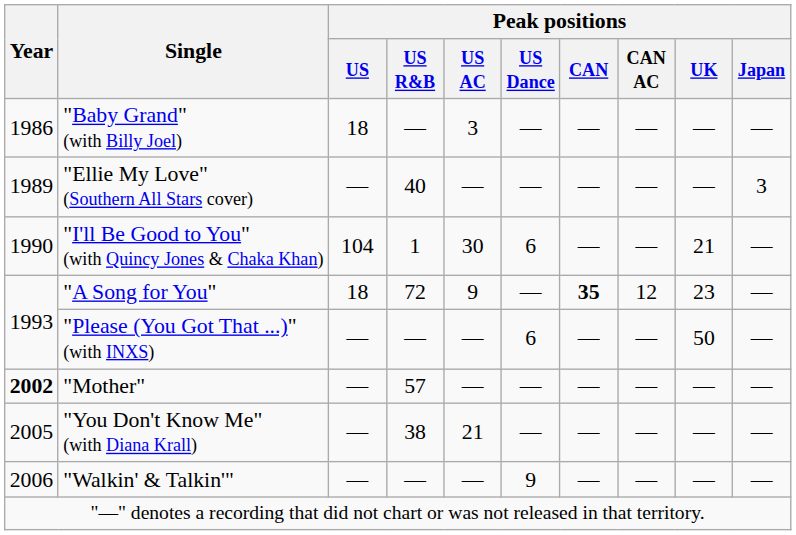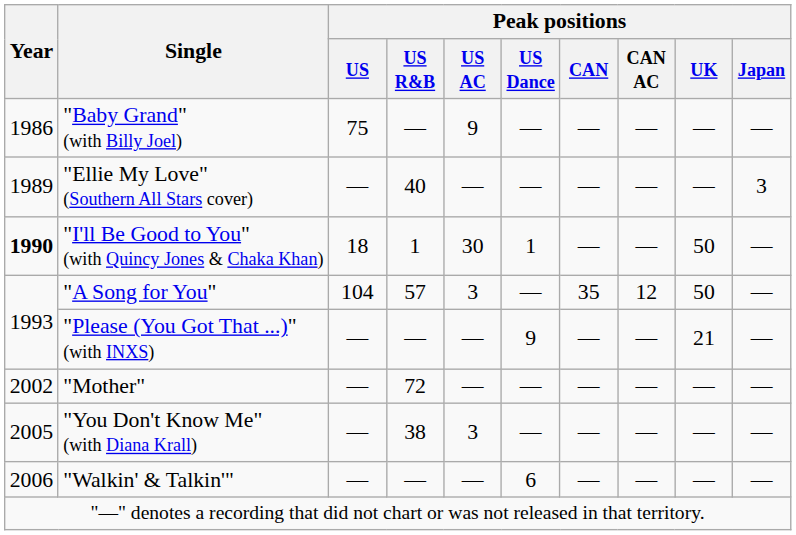"Baby Grand" (with Billy Joel) | Peak positions / US: 18 -> 75
"Baby Grand" (with Billy Joel) | Peak positions / US AC: 3 -> 9
"I'll Be Good to You" (with Quincy Jones & Chaka Khan) | Year: normal -> bold
"I'll Be Good to You" (with Quincy Jones & Chaka Khan) | Peak positions / US: 104 -> 18
"I'll Be Good to You" (with Quincy Jones & Chaka Khan) | Peak positions / US Dance: 6 -> 1
"I'll Be Good to You" (with Quincy Jones & Chaka Khan) | Peak positions / UK: 21 -> 50
"A Song for You" | Peak positions / US: 18 -> 104
"A Song for You" | Peak positions / US R&B: 72 -> 57
"A Song for You" | Peak positions / US AC: 9 -> 3
"A Song for You" | Peak positions / CAN: bold -> normal
"A Song for You" | Peak positions / UK: 23 -> 50
"Please (You Got That ...)" (with INXS) | Peak positions / US Dance: 6 -> 9
"Please (You Got That ...)" (with INXS) | Peak positions / UK: 50 -> 21
"Mother" | Year: bold -> normal
"Mother" | Peak positions / US R&B: 57 -> 72
"You Don't Know Me" (with Diana Krall) | Peak positions / US AC: 21 -> 3
"Walkin' & Talkin'" | Peak positions / US Dance: 9 -> 6
